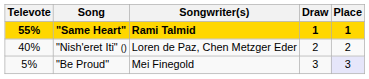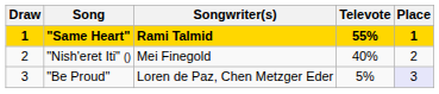columns swapped: Draw <-> Televote
"Nish'eret Iti" () | Songwriter(s): Loren de Paz, Chen Metzger Eder -> Mei Finegold
"Be Proud" | Songwriter(s): Mei Finegold -> Loren de Paz, Chen Metzger Eder
